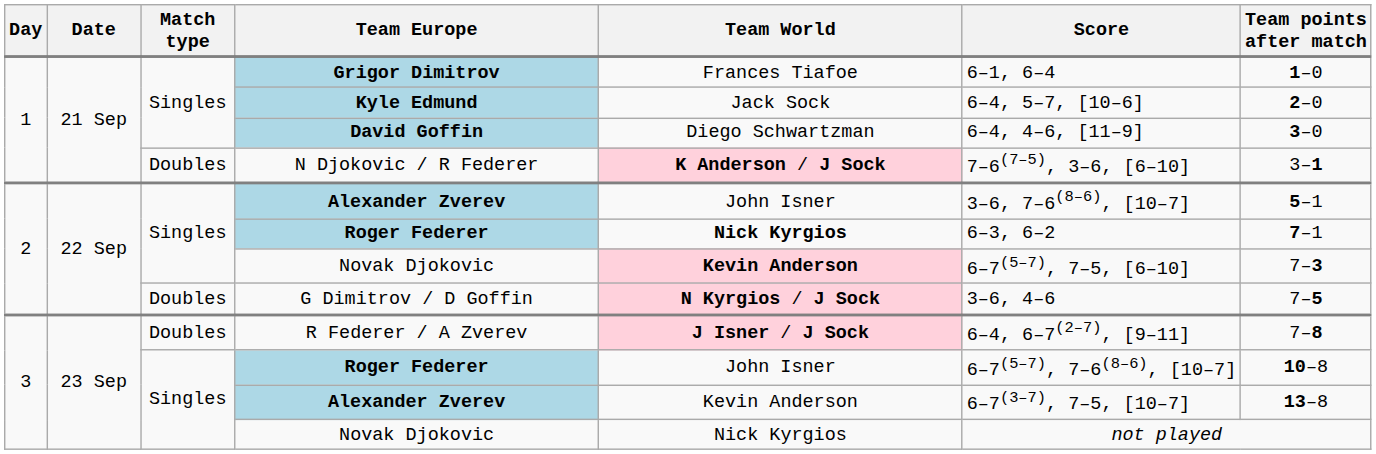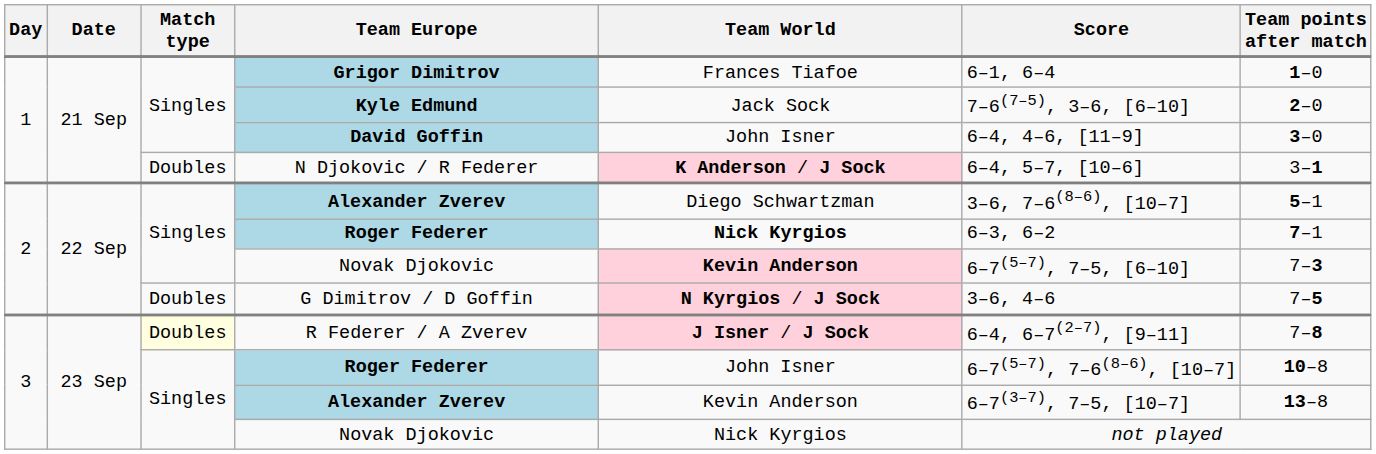Kyle Edmund | Score: 6–4, 5–7, [10–6] -> 7–6(7–5), 3–6, [6–10]
David Goffin | Team World: Diego Schwartzman -> John Isner
N Djokovic / R Federer | Score: 7–6(7–5), 3–6, [6–10] -> 6–4, 5–7, [10–6]
2 / Alexander Zverev | Team World: John Isner -> Diego Schwartzman
R Federer / A Zverev | Match type: no background -> lightyellow background
